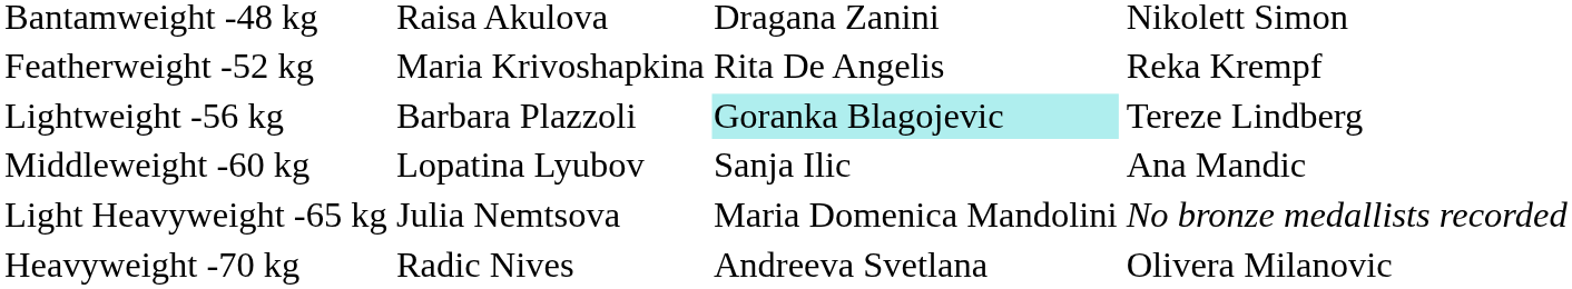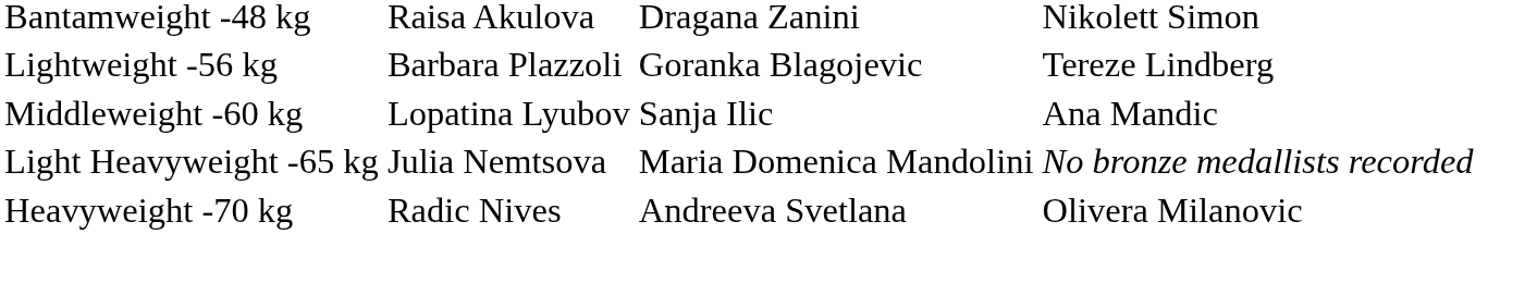- row: Featherweight -52 kg | Maria Krivoshapkina | Rita De Angelis | Reka Krempf
Lightweight -56 kg | column 3: paleturquoise background -> no background
